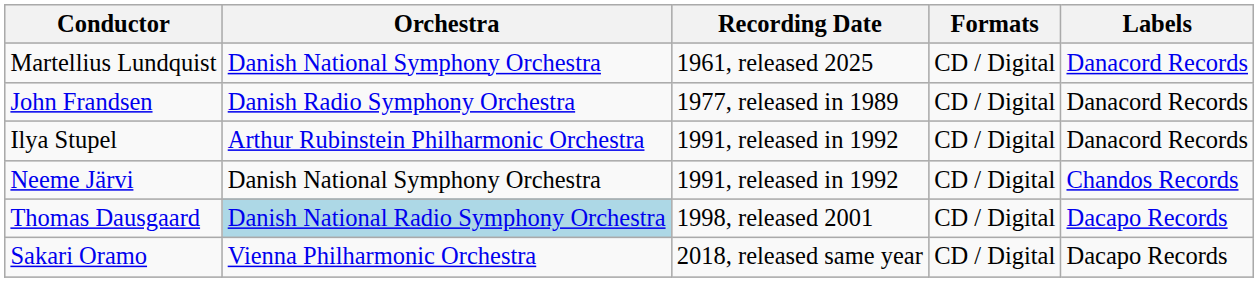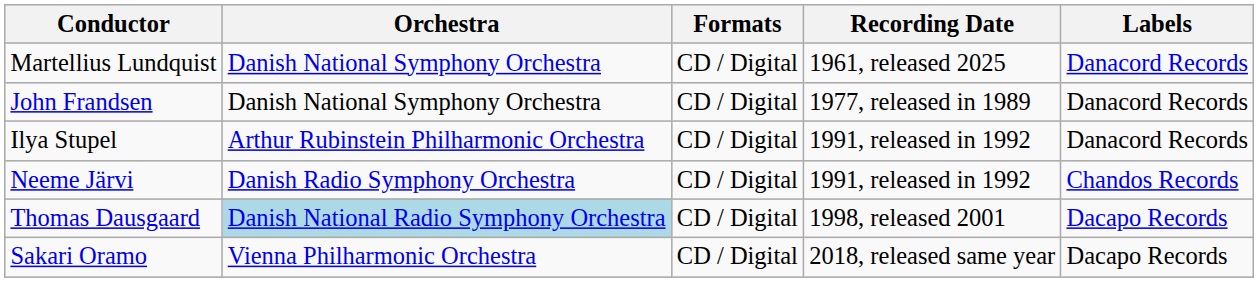columns swapped: Recording Date <-> Formats
John Frandsen | Orchestra: Danish Radio Symphony Orchestra -> Danish National Symphony Orchestra
Neeme Järvi | Orchestra: Danish National Symphony Orchestra -> Danish Radio Symphony Orchestra
